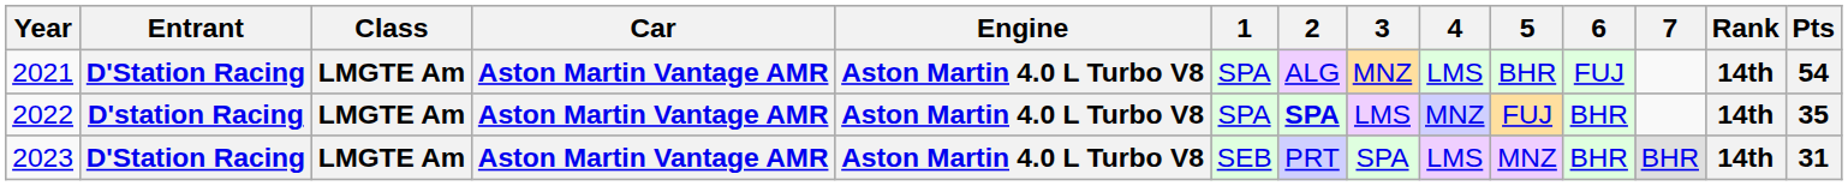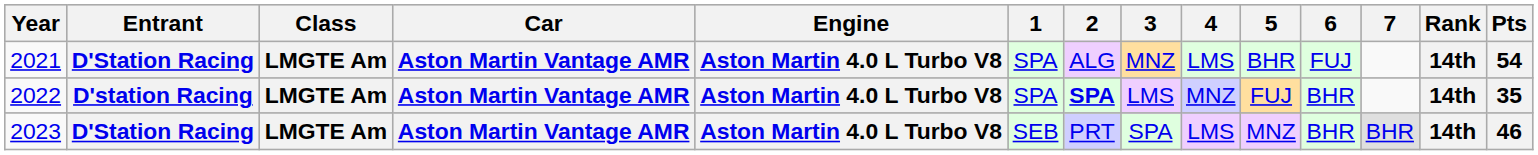2023 | Pts: 31 -> 46
